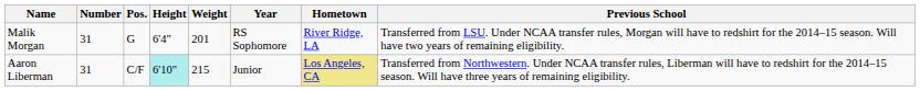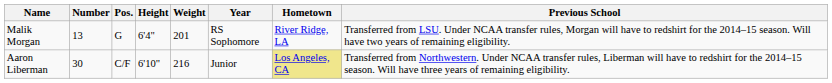Malik Morgan | Number: 31 -> 13
Aaron Liberman | Number: 31 -> 30
Aaron Liberman | Height: paleturquoise background -> no background
Aaron Liberman | Weight: 215 -> 216
